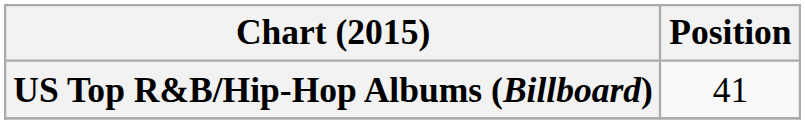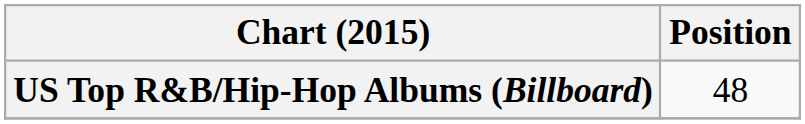US Top R&B/Hip-Hop Albums (Billboard) | Position: 41 -> 48
